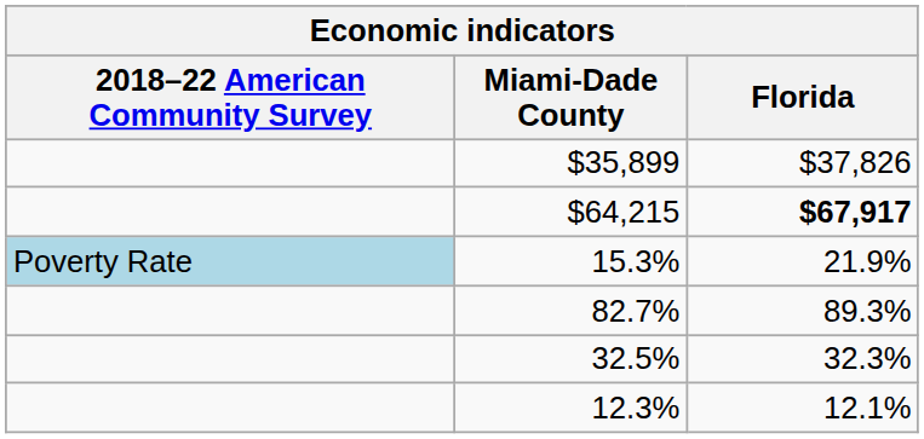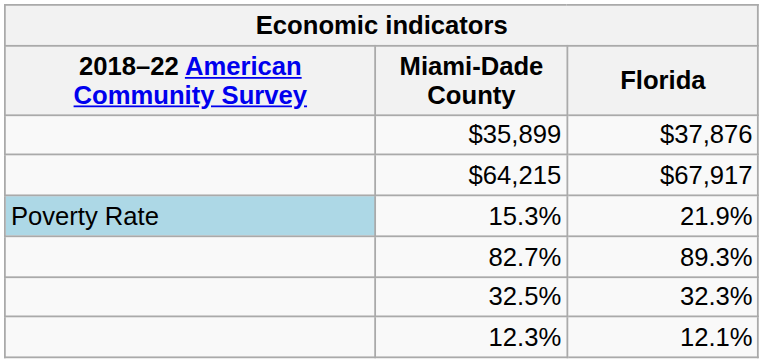$35,899 | Florida: $37,826 -> $37,876
$64,215 | Florida: bold -> normal
